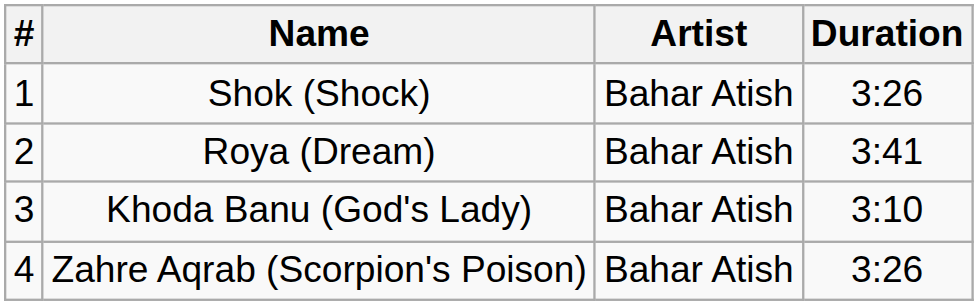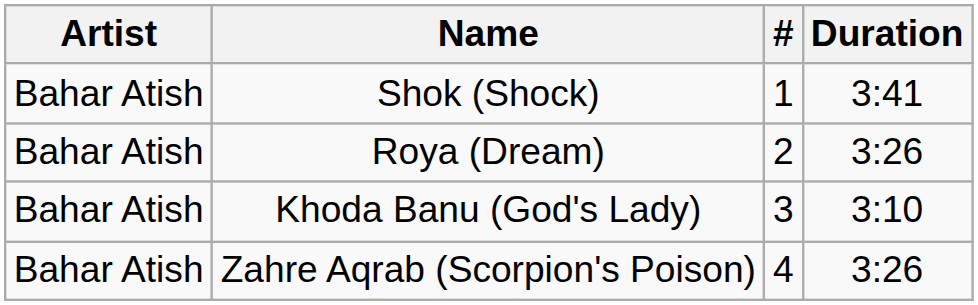columns swapped: # <-> Artist
Shok (Shock) | Duration: 3:26 -> 3:41
Roya (Dream) | Duration: 3:41 -> 3:26
